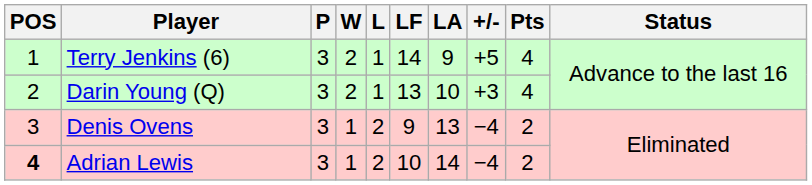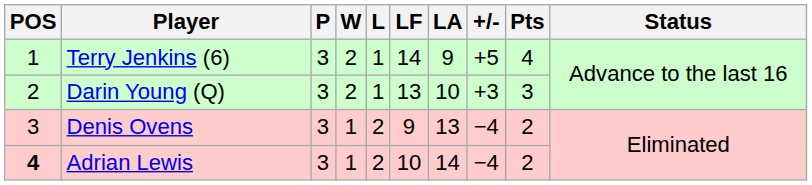Darin Young (Q) | Pts: 4 -> 3
